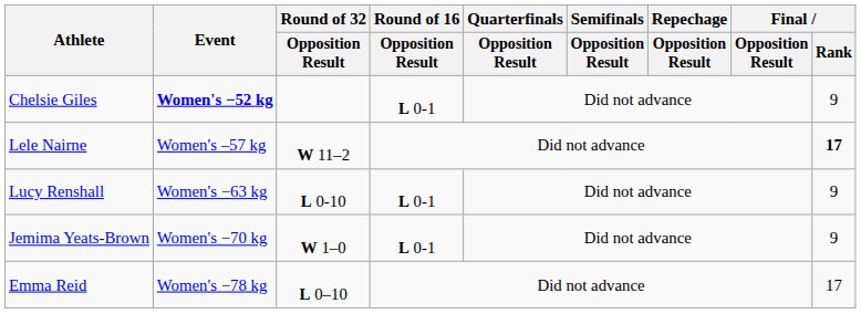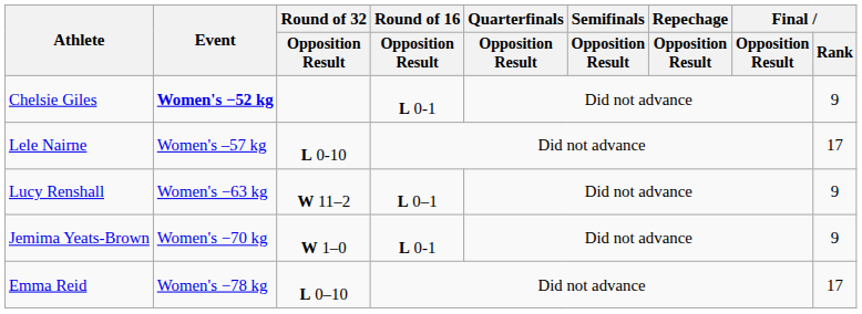Lele Nairne | Round of 32 / Opposition Result: W 11–2 -> L 0-10
Lele Nairne | Final / Rank: bold -> normal
Lucy Renshall | Round of 32 / Opposition Result: L 0-10 -> W 11–2
Lucy Renshall | Round of 16 / Opposition Result: L 0-1 -> L 0–1
